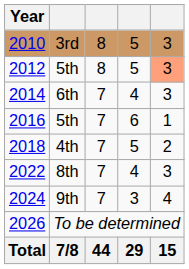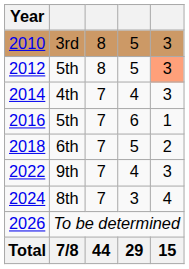2014 | column 2: 6th -> 4th
2018 | column 2: 4th -> 6th
2022 | column 2: 8th -> 9th
2024 | column 2: 9th -> 8th
